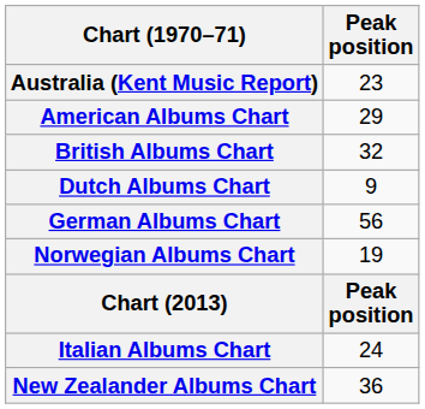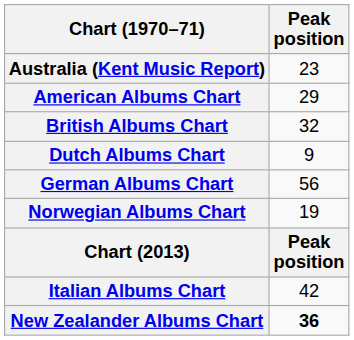Italian Albums Chart | Peak position: 24 -> 42
New Zealander Albums Chart | Peak position: normal -> bold
